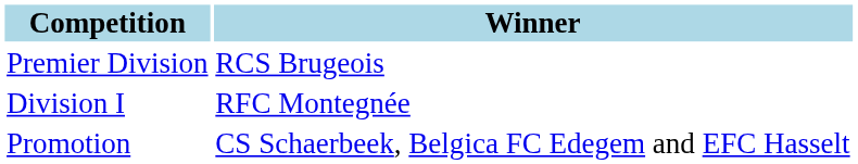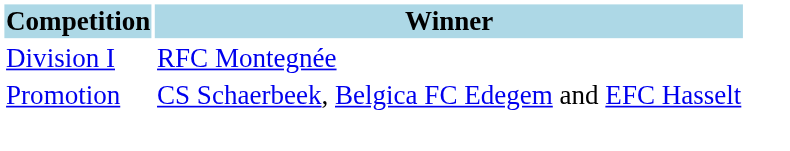- row: Premier Division | RCS Brugeois
